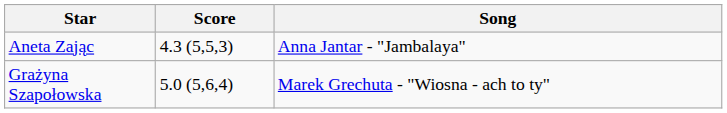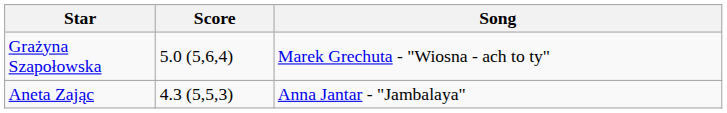rows swapped: Aneta Zając <-> Grażyna Szapołowska
